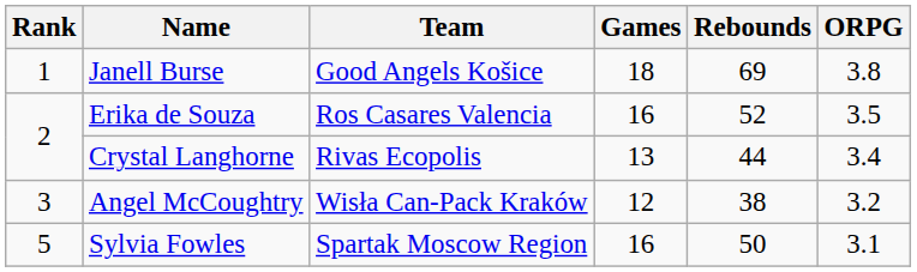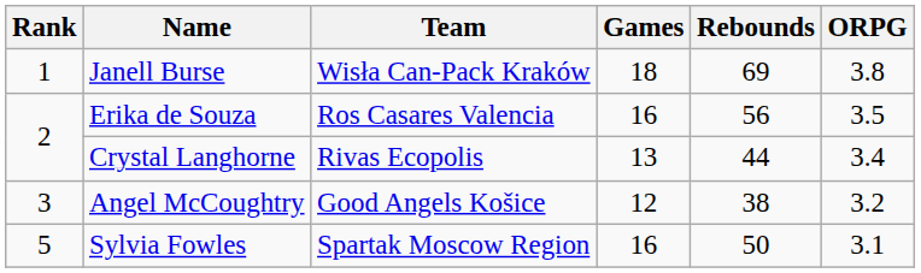Janell Burse | Team: Good Angels Košice -> Wisła Can-Pack Kraków
Erika de Souza | Rebounds: 52 -> 56
Angel McCoughtry | Team: Wisła Can-Pack Kraków -> Good Angels Košice
